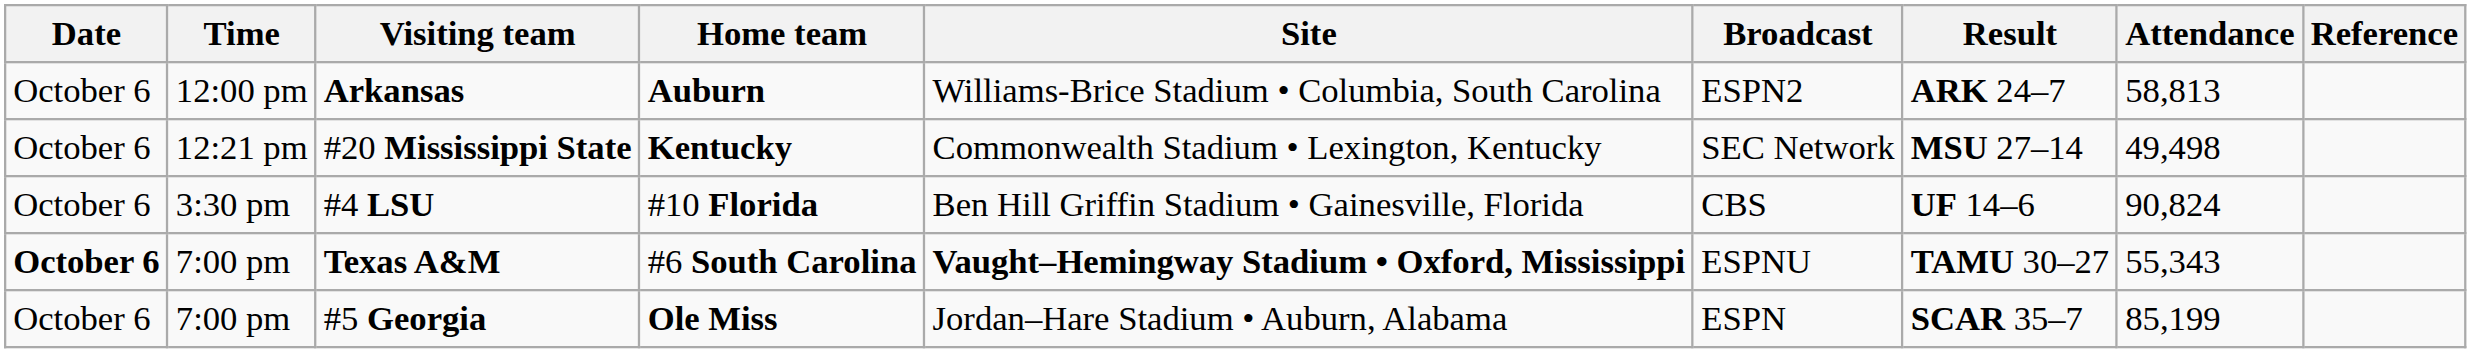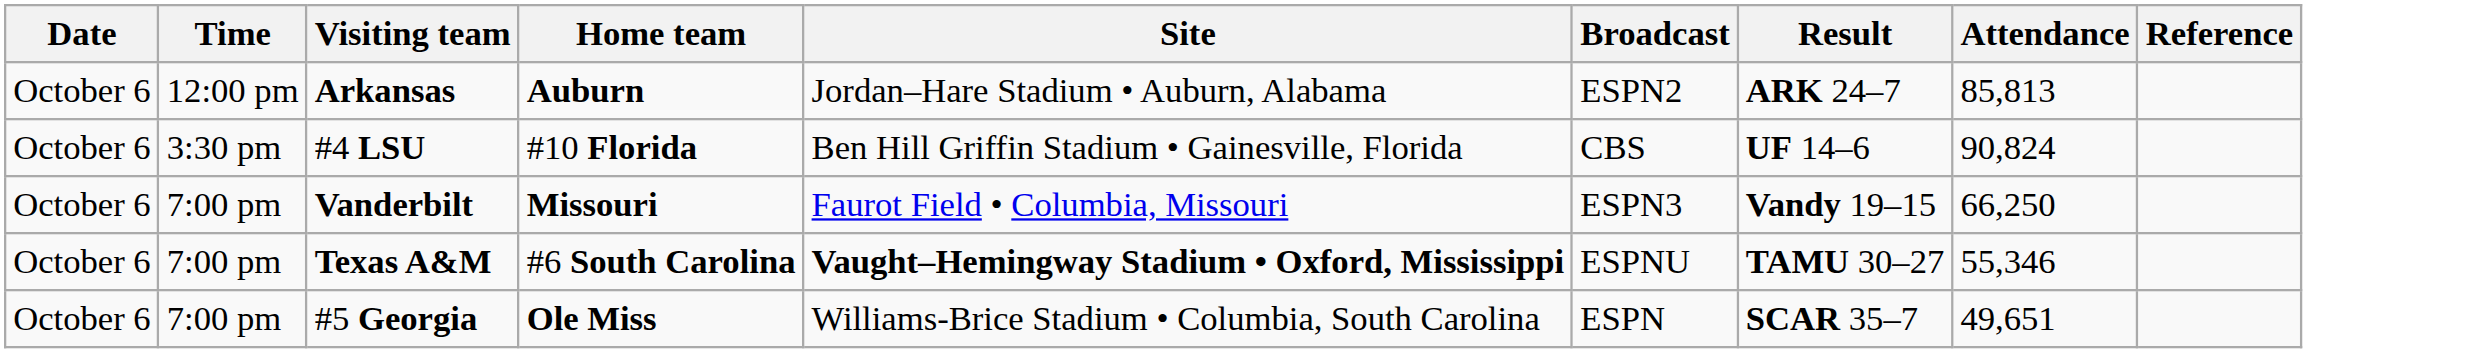Arkansas | Site: Williams-Brice Stadium • Columbia, South Carolina -> Jordan–Hare Stadium • Auburn, Alabama
Arkansas | Attendance: 58,813 -> 85,813
- row: October 6 | 12:21 pm | #20 Mississippi State | Kentucky | Commonwealth Stadium • Lexington, Kentucky | SEC Network | MSU 27–14 | 49,498
+ row: October 6 | 7:00 pm | Vanderbilt | Missouri | Faurot Field • Columbia, Missouri | ESPN3 | Vandy 19–15 | 66,250
Texas A&M | Date: bold -> normal
Texas A&M | Attendance: 55,343 -> 55,346
#5 Georgia | Site: Jordan–Hare Stadium • Auburn, Alabama -> Williams-Brice Stadium • Columbia, South Carolina
#5 Georgia | Attendance: 85,199 -> 49,651
